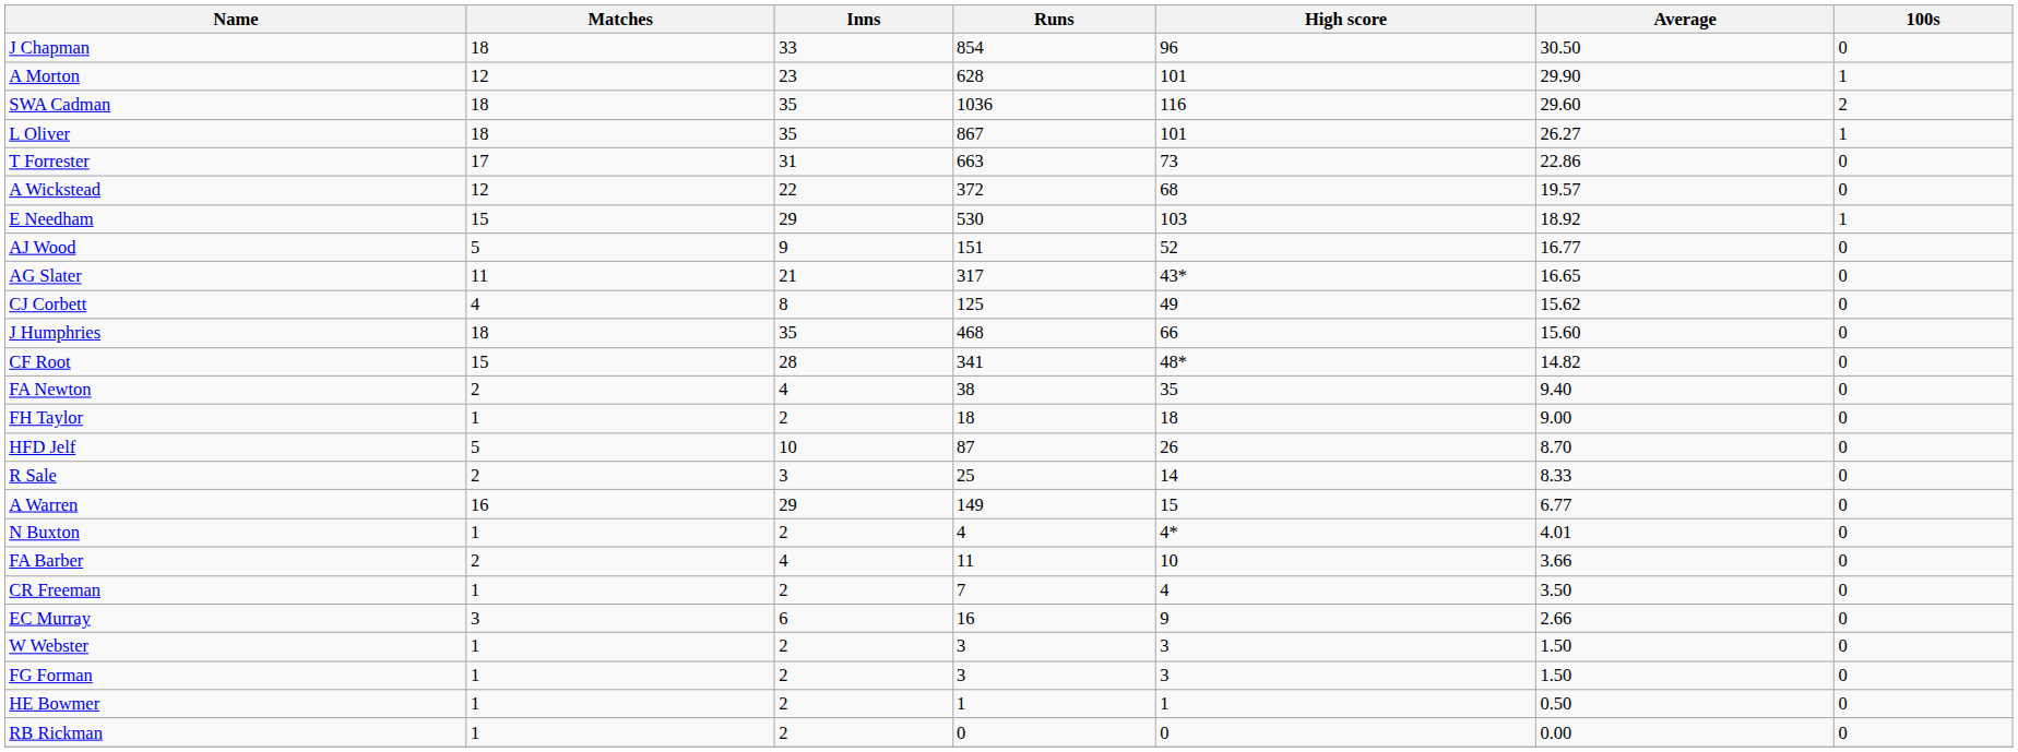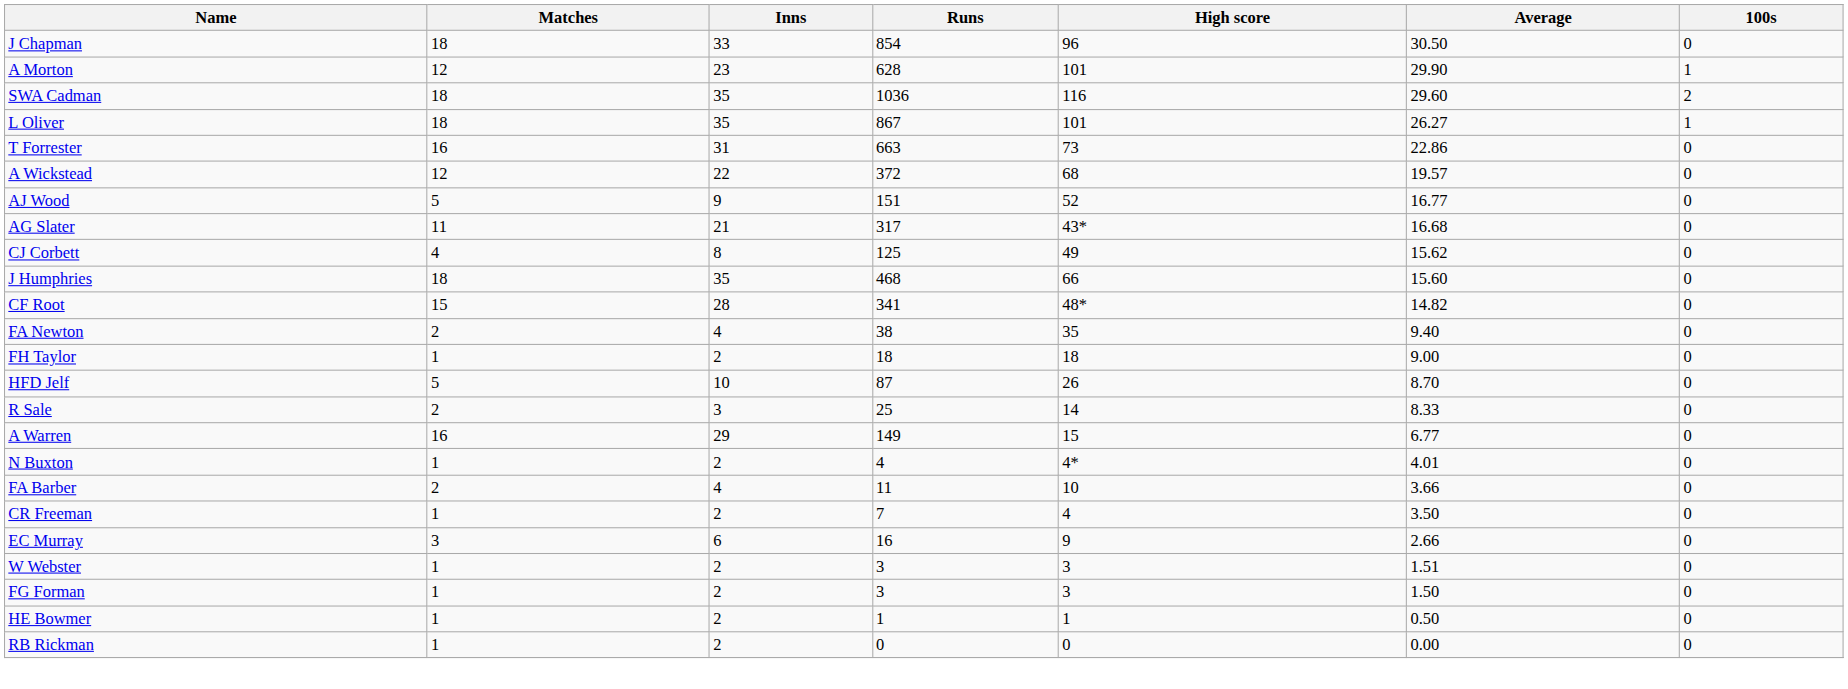T Forrester | Matches: 17 -> 16
- row: E Needham | 15 | 29 | 530 | 103 | 18.92 | 1
AG Slater | Average: 16.65 -> 16.68
W Webster | Average: 1.50 -> 1.51
